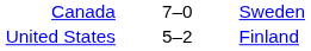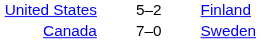rows swapped: United States <-> Canada
